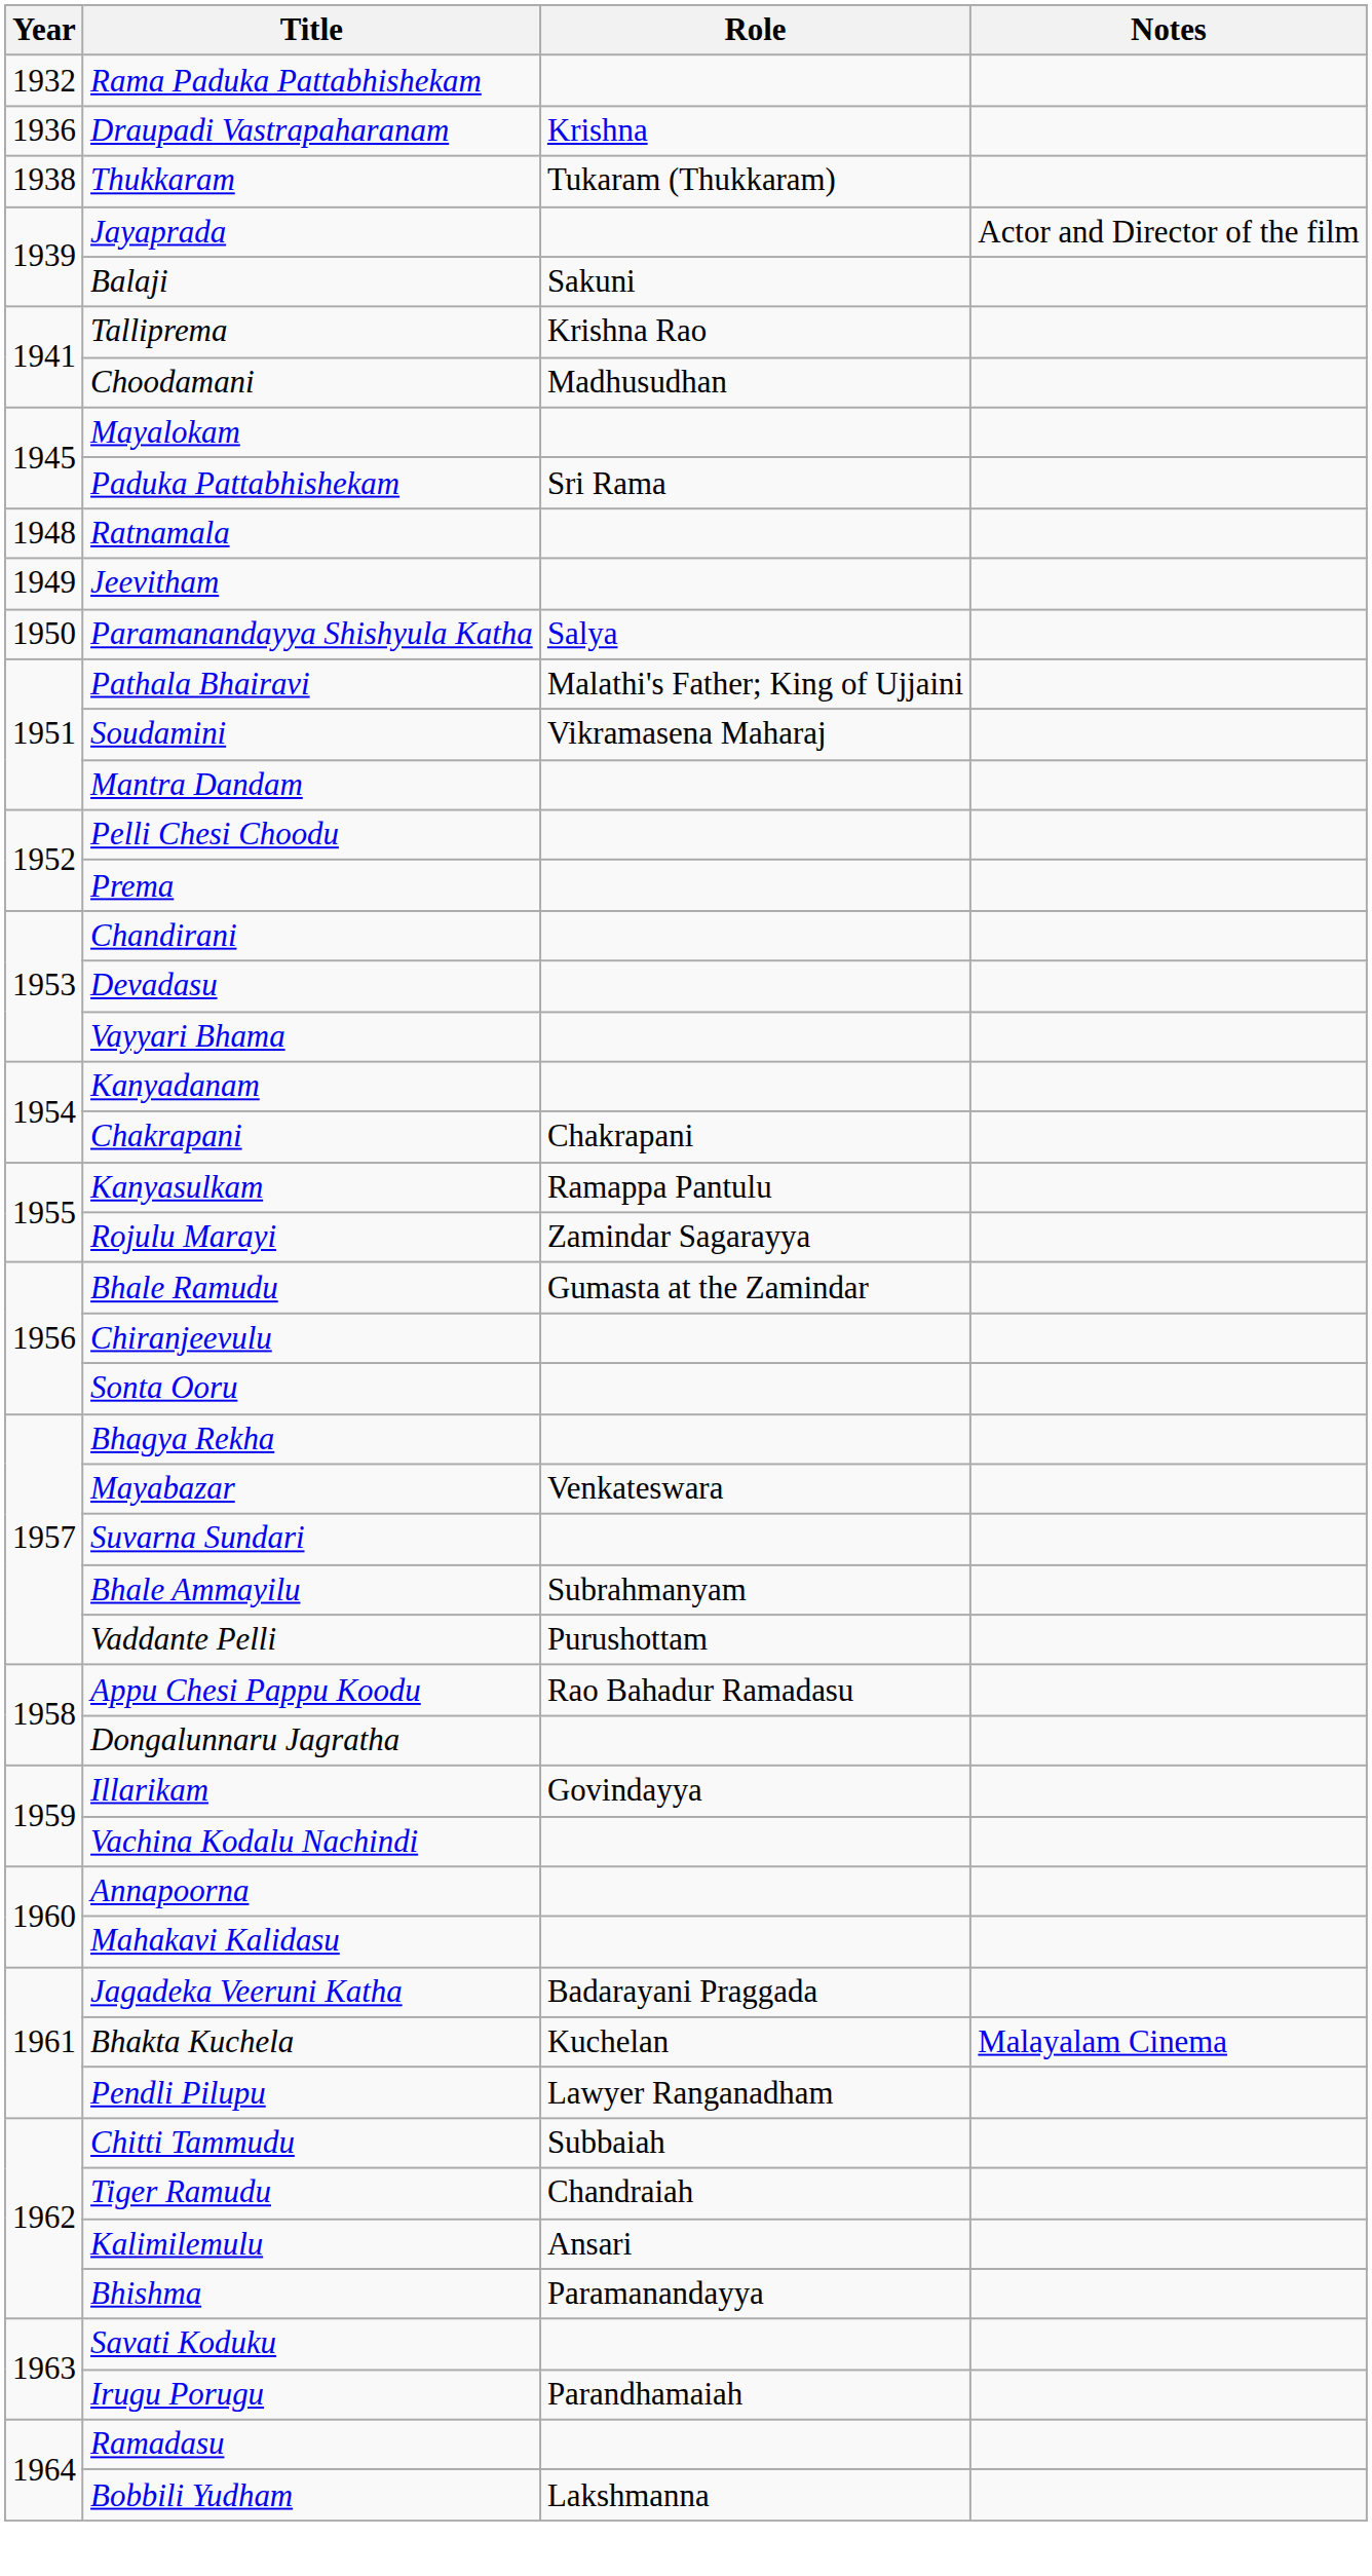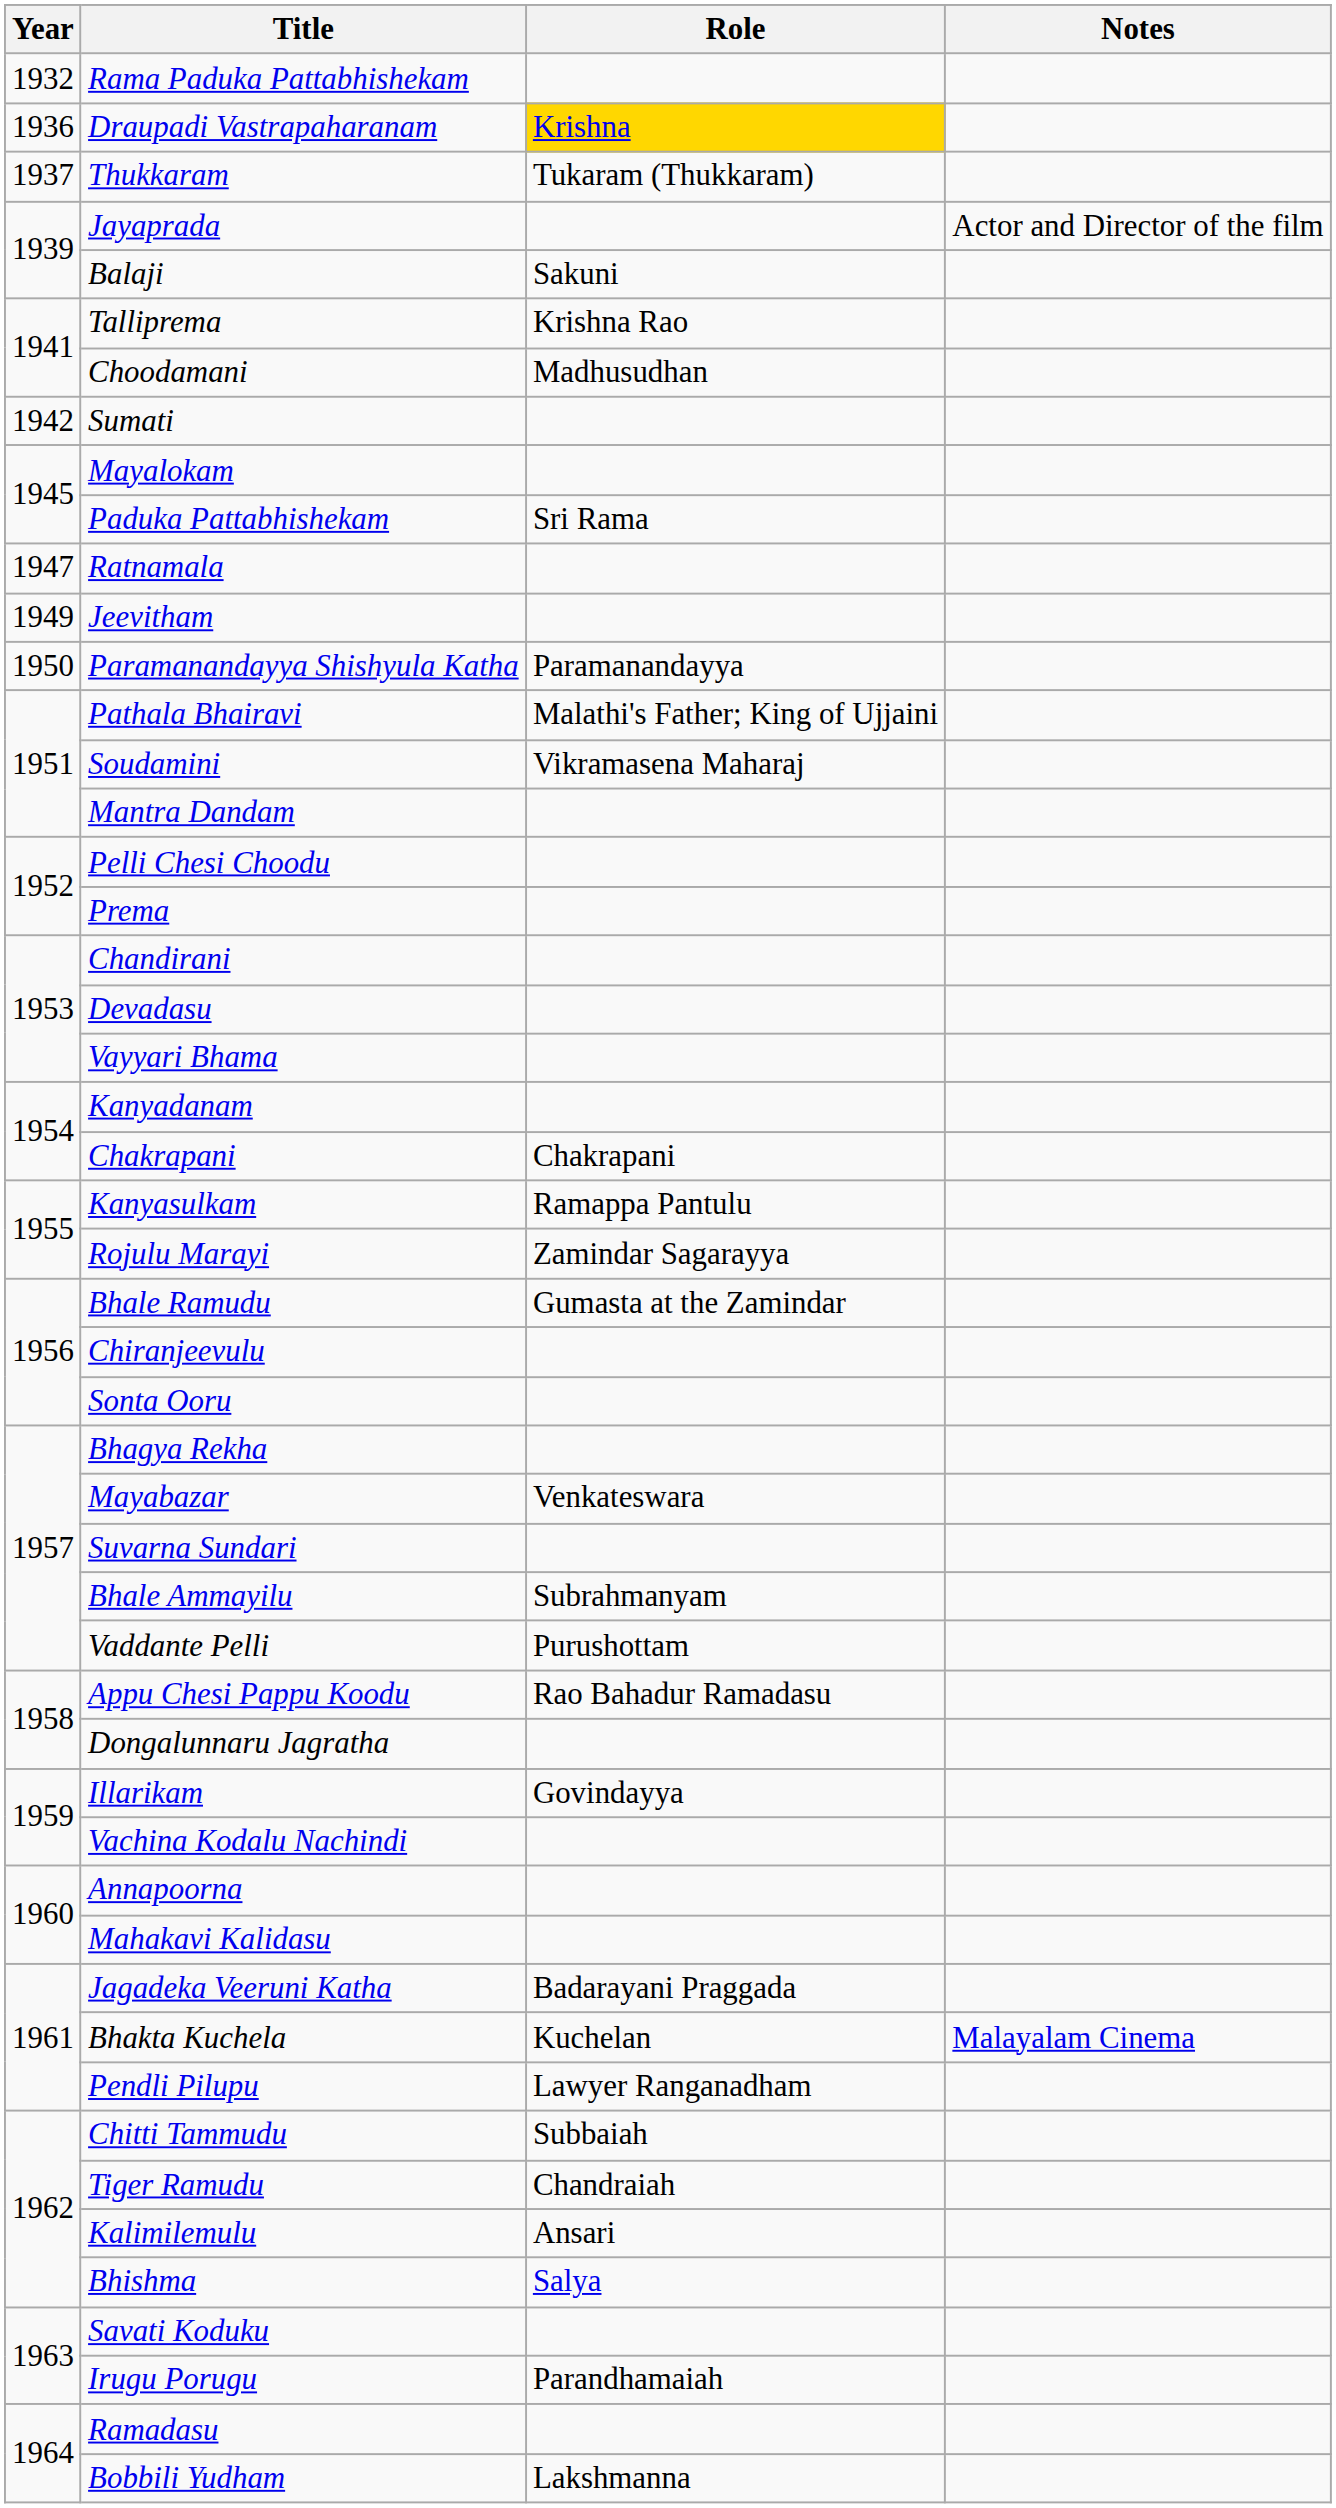Draupadi Vastrapaharanam | Role: no background -> gold background
Thukkaram | Year: 1938 -> 1937
+ row: 1942 | Sumati
Ratnamala | Year: 1948 -> 1947
Paramanandayya Shishyula Katha | Role: Salya -> Paramanandayya
Bhishma | Role: Paramanandayya -> Salya
